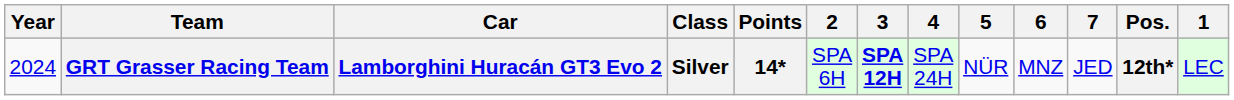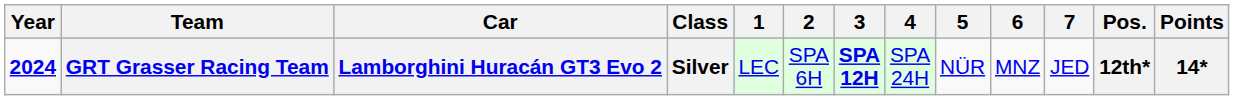columns swapped: 1 <-> Points
GRT Grasser Racing Team | Year: normal -> bold
